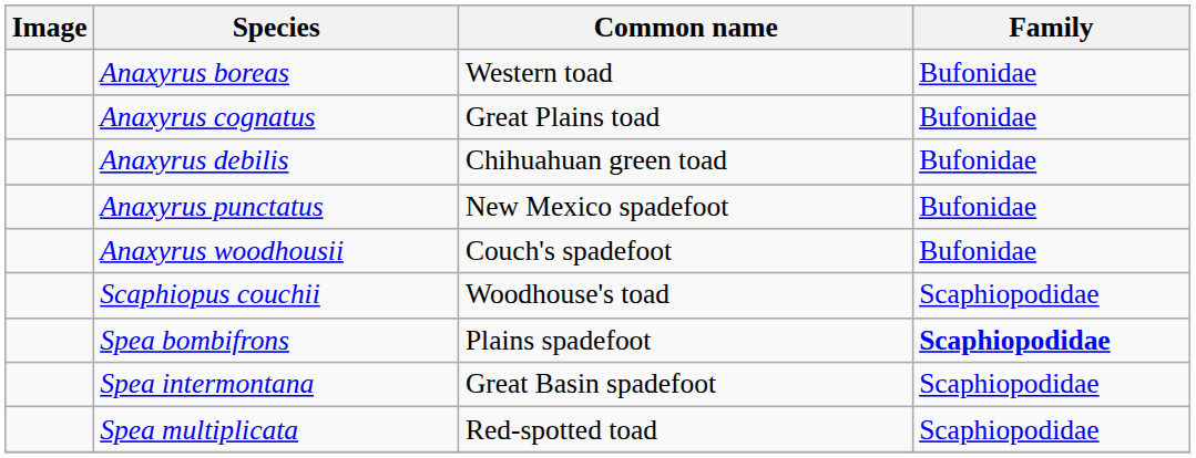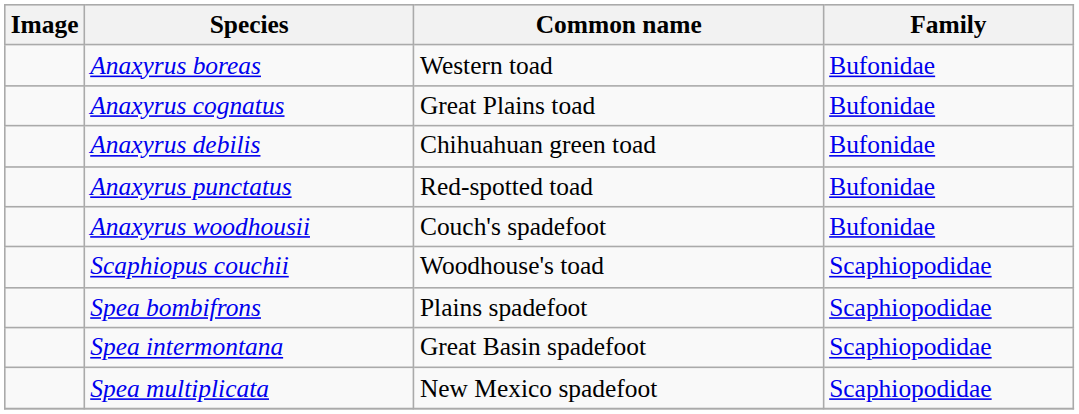Anaxyrus punctatus | Common name: New Mexico spadefoot -> Red-spotted toad
Spea bombifrons | Family: bold -> normal
Spea multiplicata | Common name: Red-spotted toad -> New Mexico spadefoot
